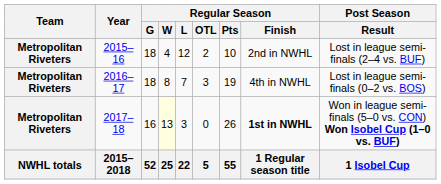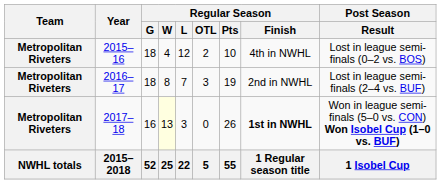2015–16 | Regular Season / Finish: 2nd in NWHL -> 4th in NWHL
2015–16 | Post Season / Result: Lost in league semi-finals (2–4 vs. BUF) -> Lost in league semi-finals (0–2 vs. BOS)
2016–17 | Regular Season / Finish: 4th in NWHL -> 2nd in NWHL
2016–17 | Post Season / Result: Lost in league semi-finals (0–2 vs. BOS) -> Lost in league semi-finals (2–4 vs. BUF)
